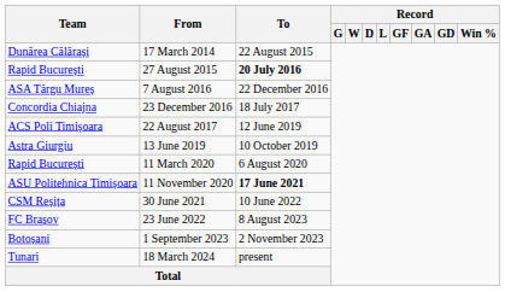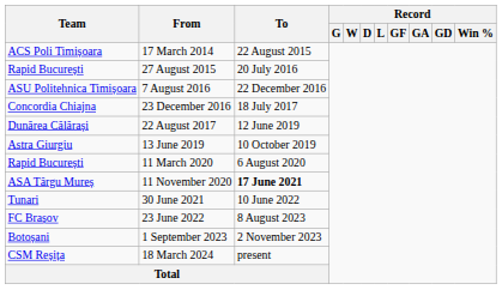17 March 2014 | Team: Dunărea Călărași -> ACS Poli Timișoara
27 August 2015 | To: bold -> normal
7 August 2016 | Team: ASA Târgu Mureș -> ASU Politehnica Timișoara
22 August 2017 | Team: ACS Poli Timișoara -> Dunărea Călărași
11 November 2020 | Team: ASU Politehnica Timișoara -> ASA Târgu Mureș
30 June 2021 | Team: CSM Reșița -> Tunari
18 March 2024 | Team: Tunari -> CSM Reșița
